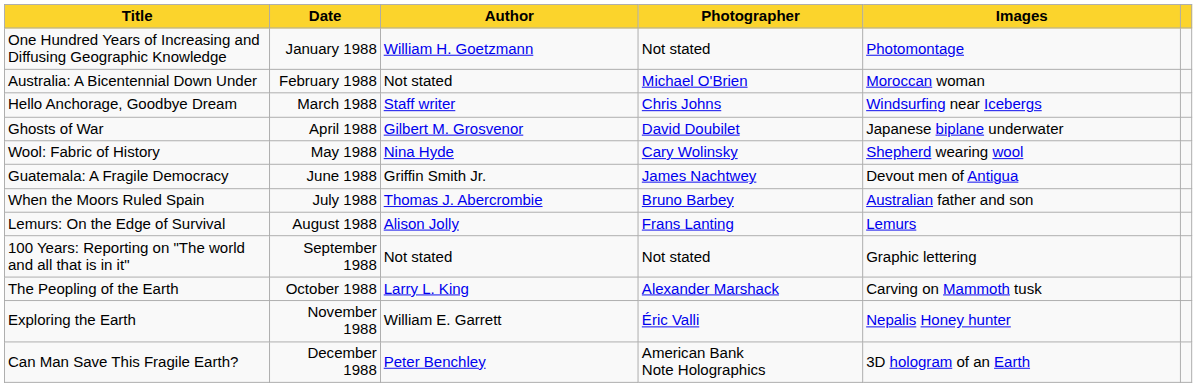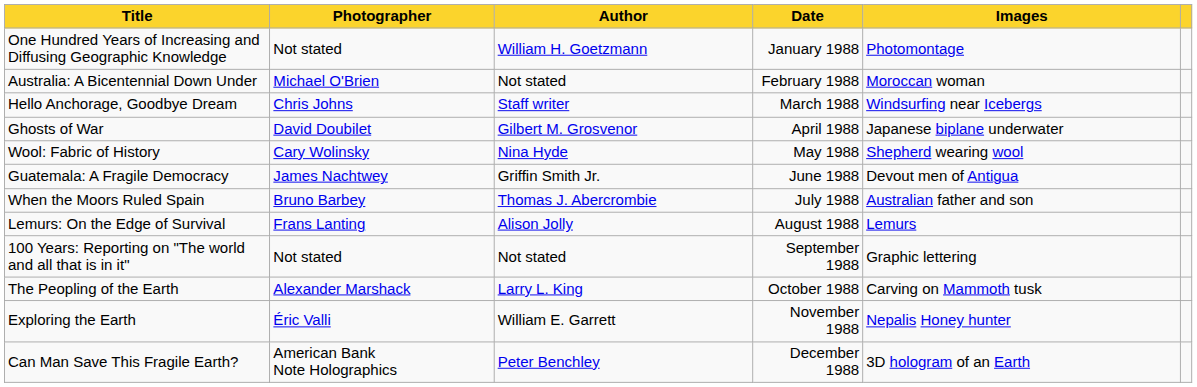columns swapped: Date <-> Photographer
